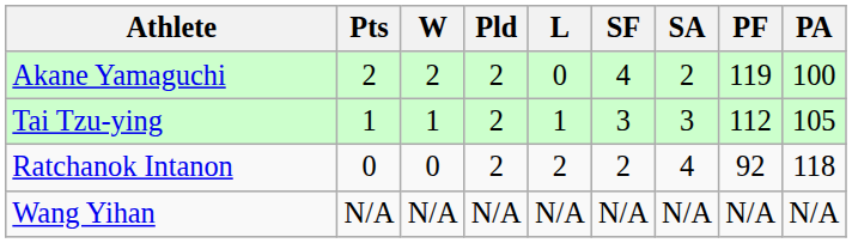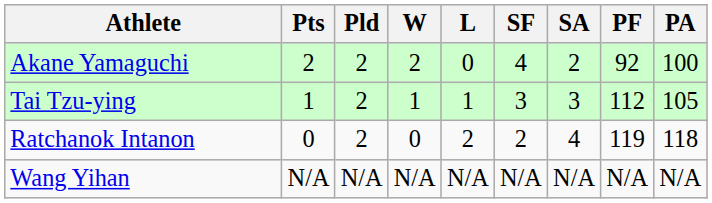columns swapped: Pld <-> W
Akane Yamaguchi | PF: 119 -> 92
Ratchanok Intanon | PF: 92 -> 119
